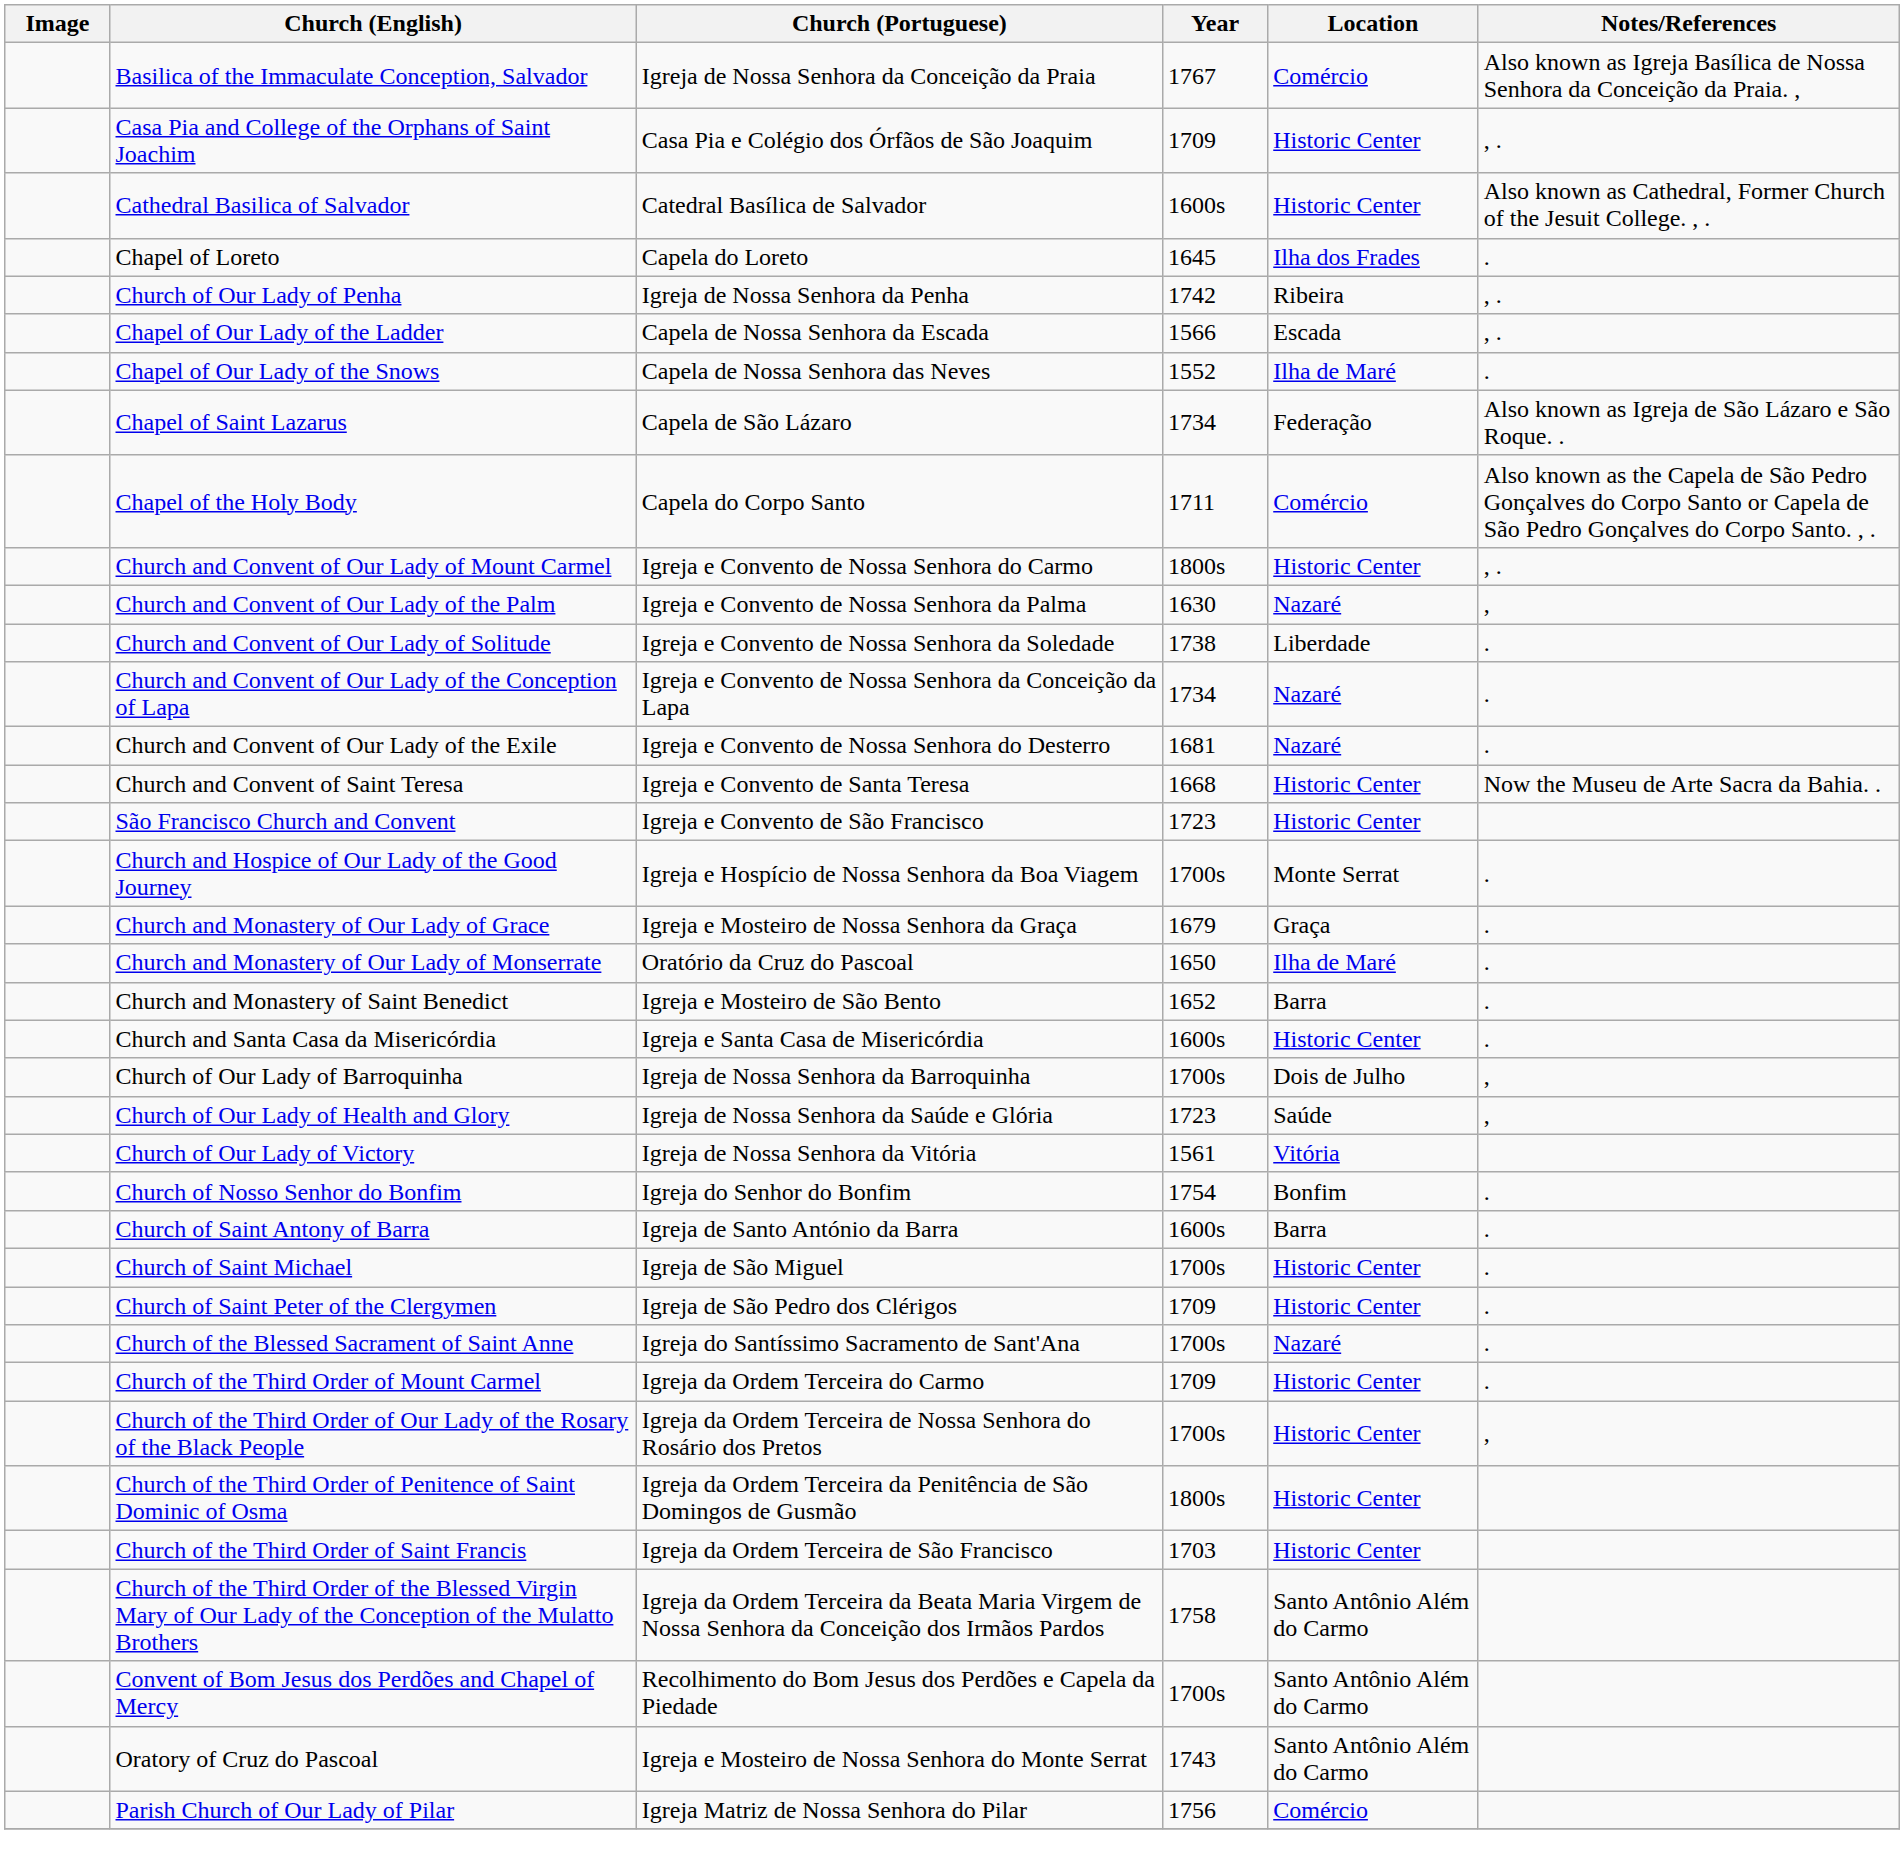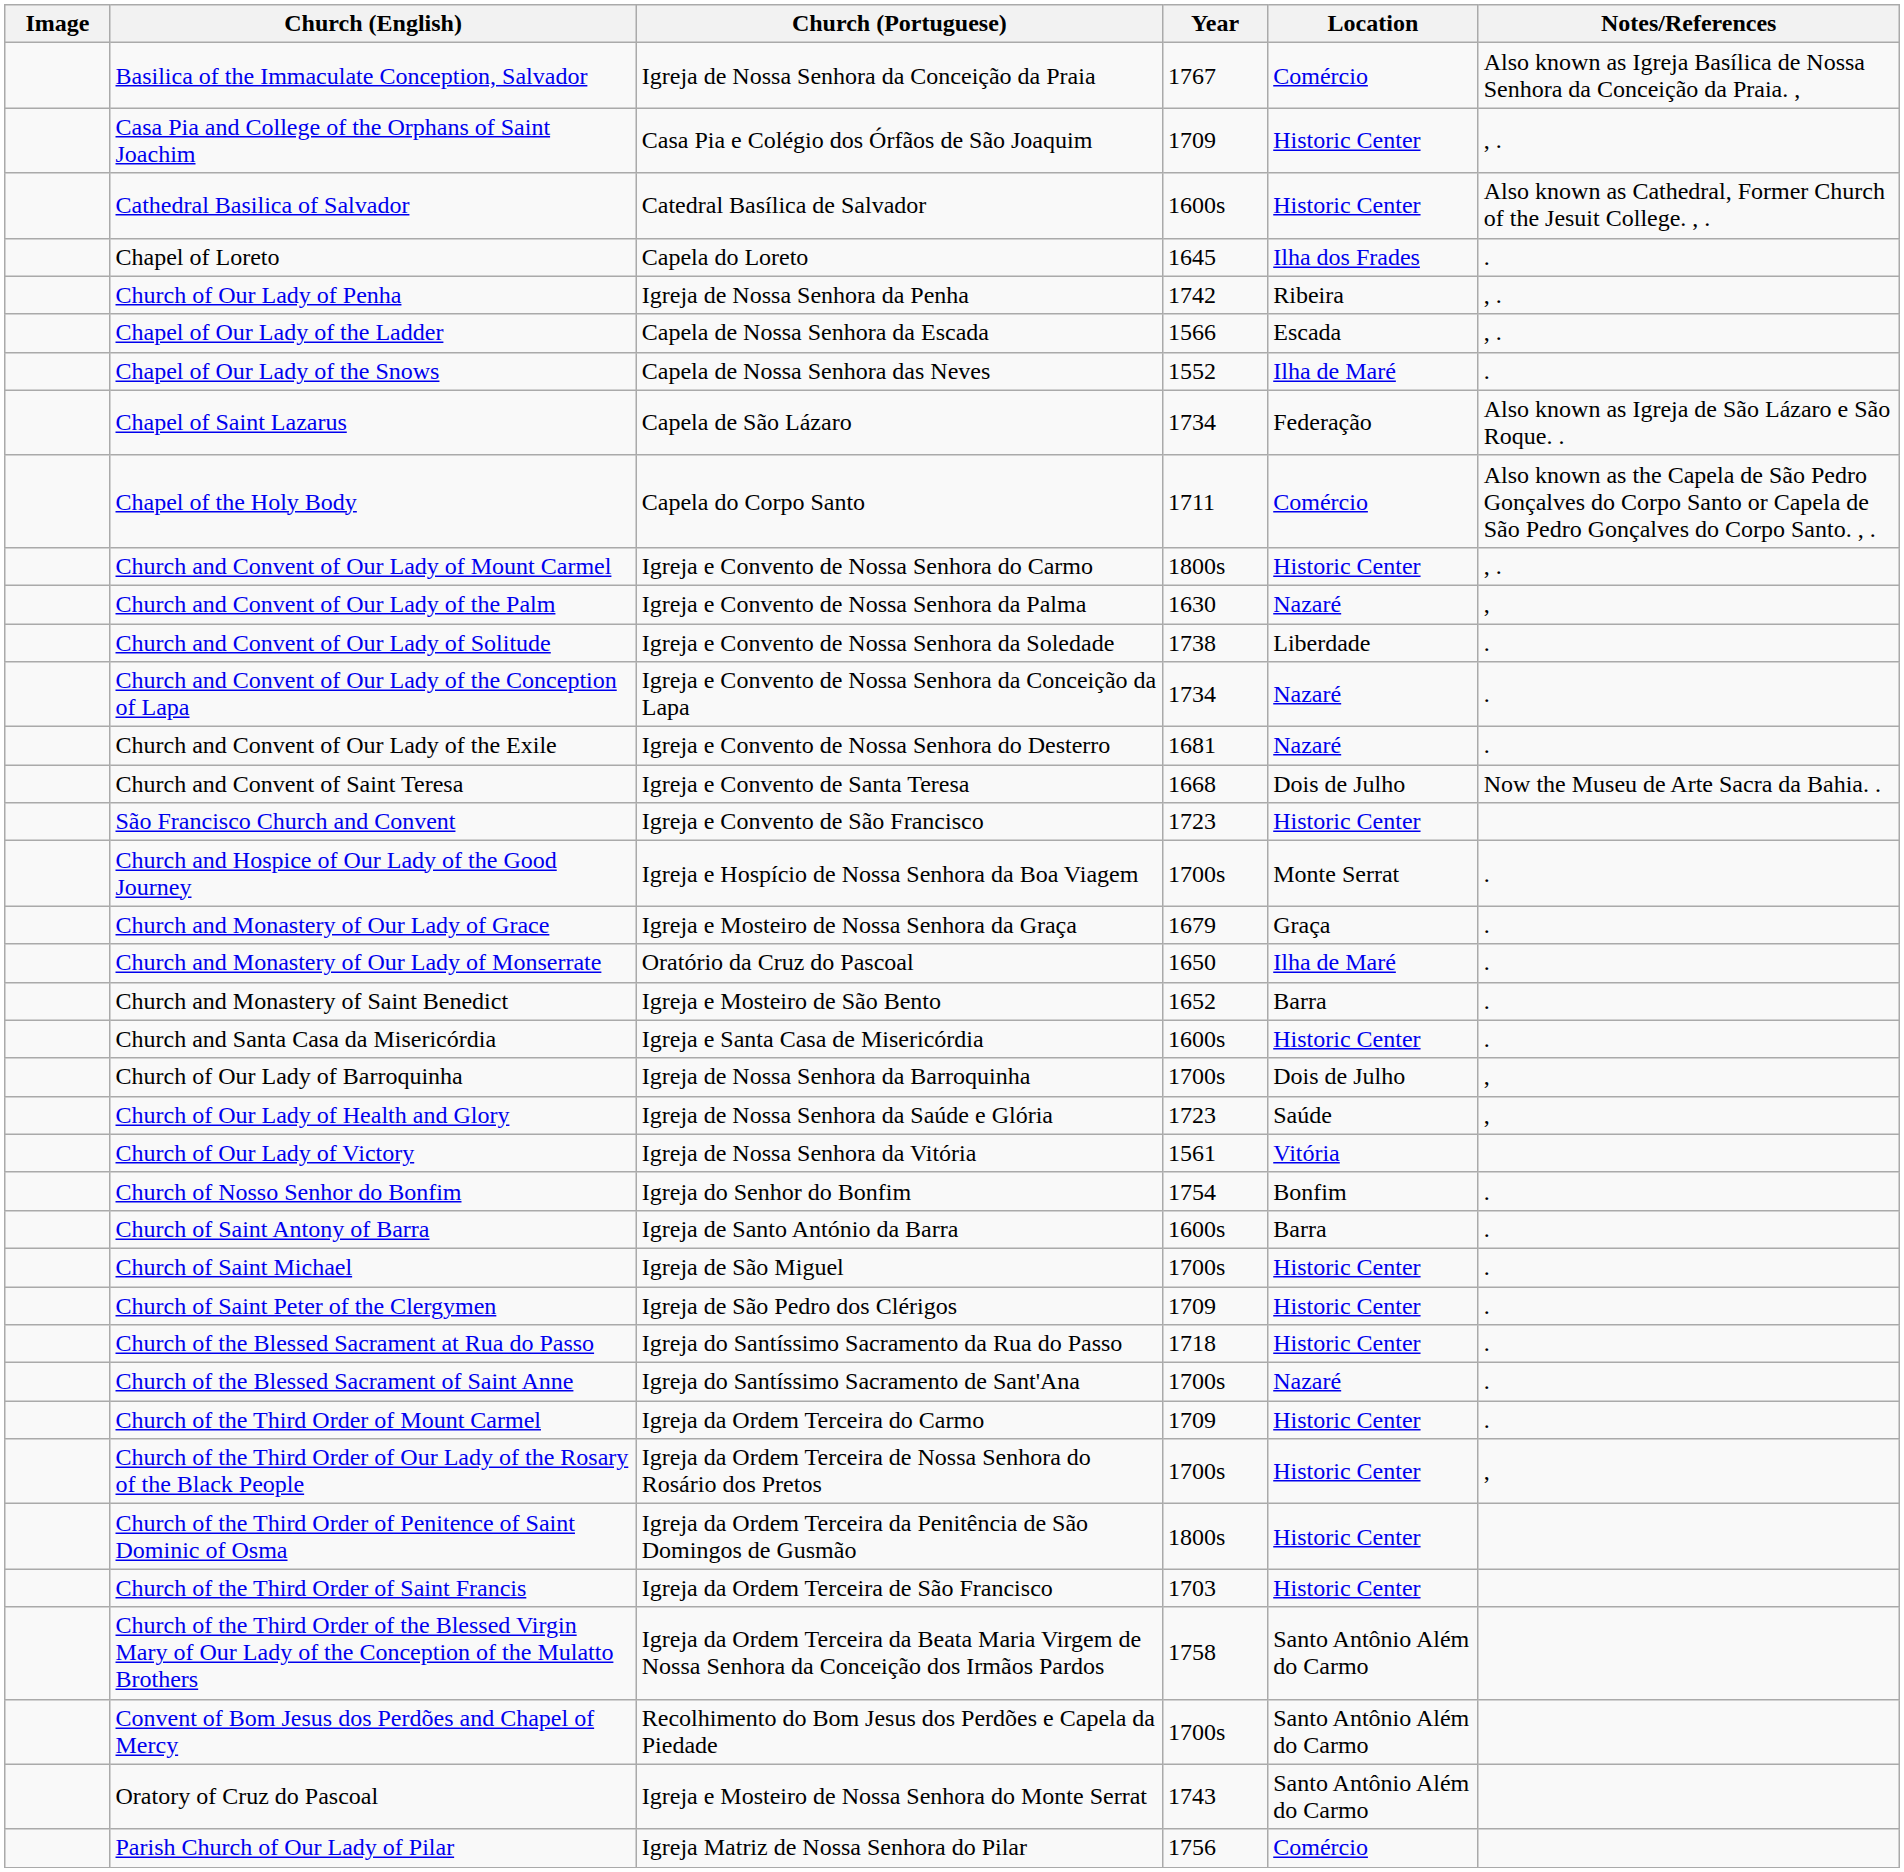Church and Convent of Saint Teresa | Location: Historic Center -> Dois de Julho
+ row: Church of the Blessed Sacrament at Rua do Passo | Igreja do Santíssimo Sacramento da Rua do Passo | 1718 | Historic Center | .
